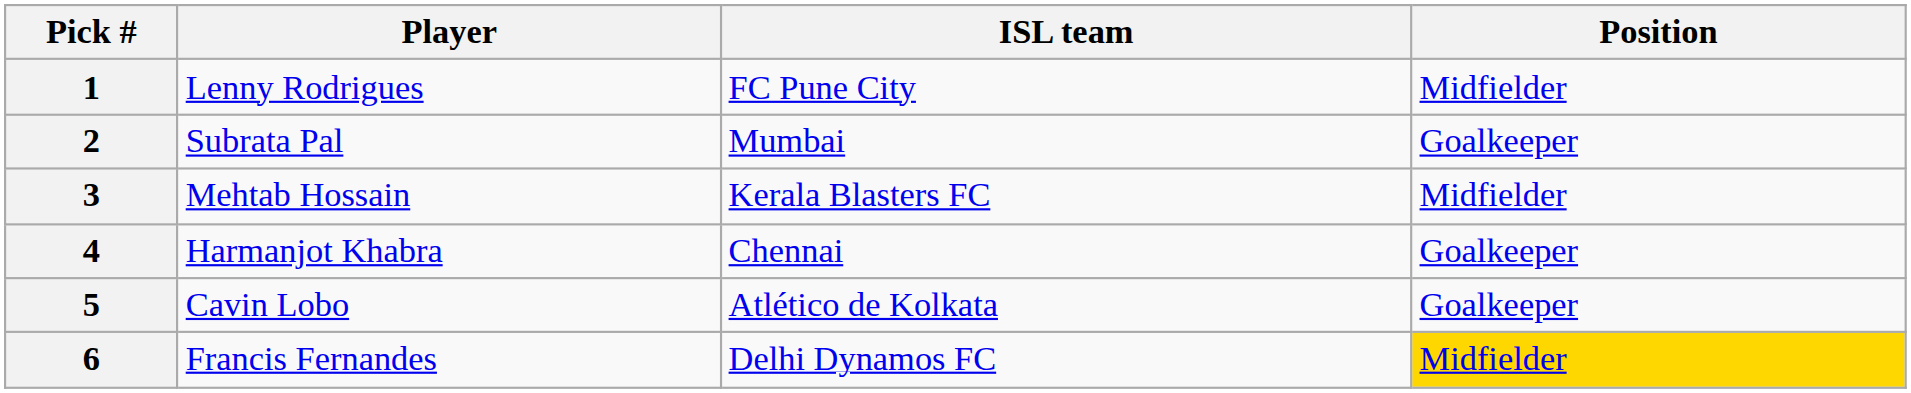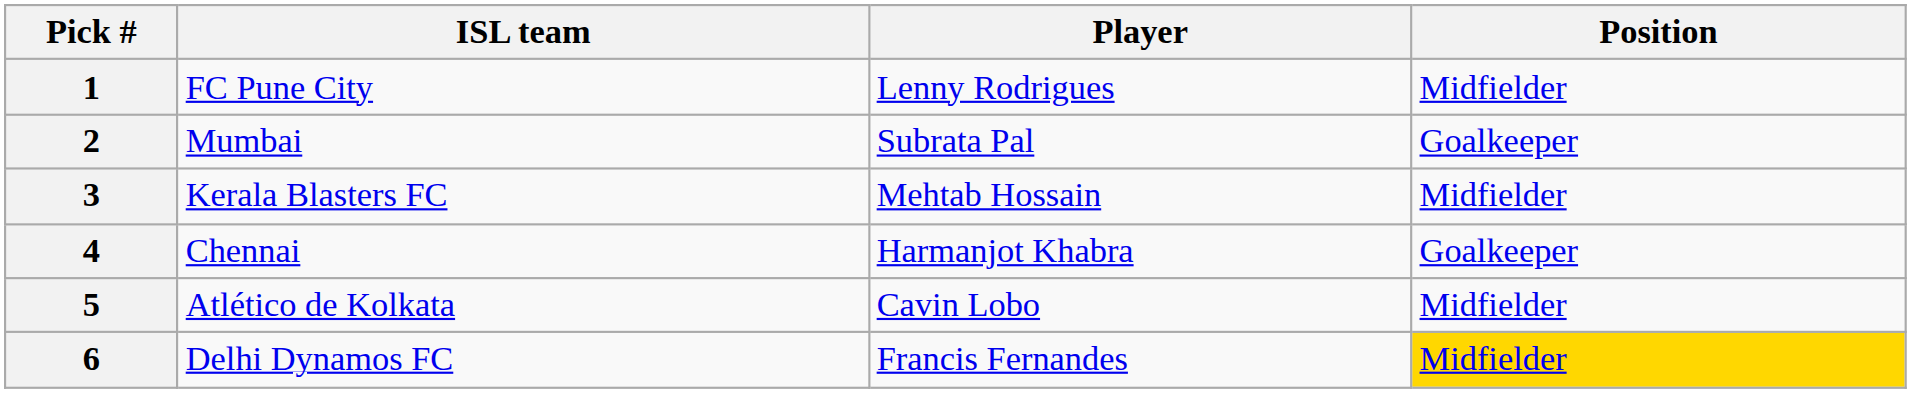columns swapped: ISL team <-> Player
5 | Position: Goalkeeper -> Midfielder
